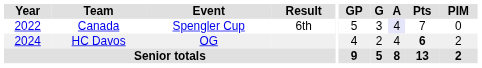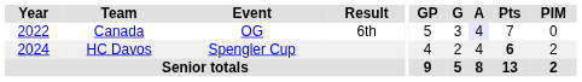Canada | Event: Spengler Cup -> OG
HC Davos | Event: OG -> Spengler Cup
